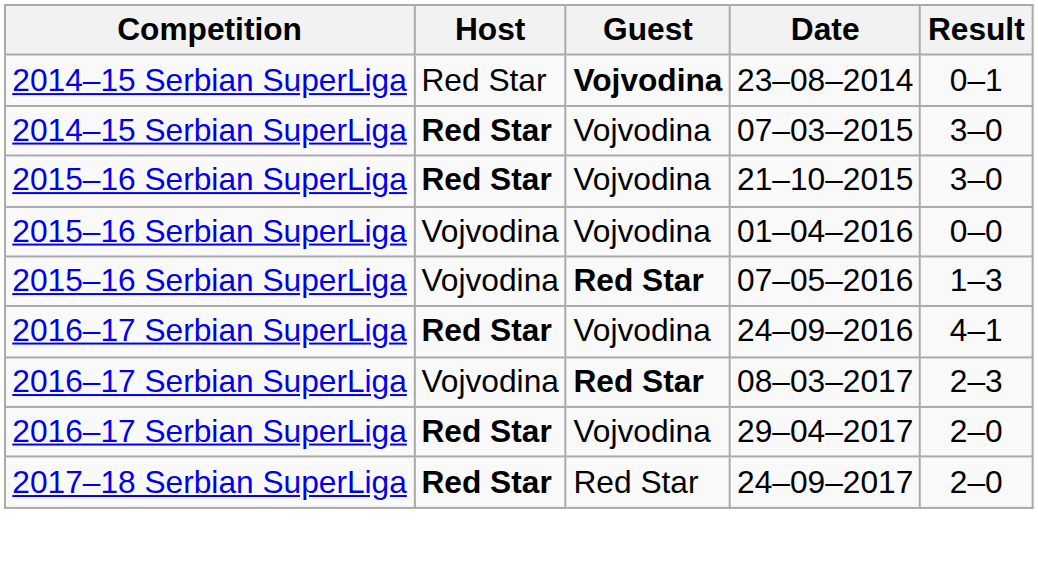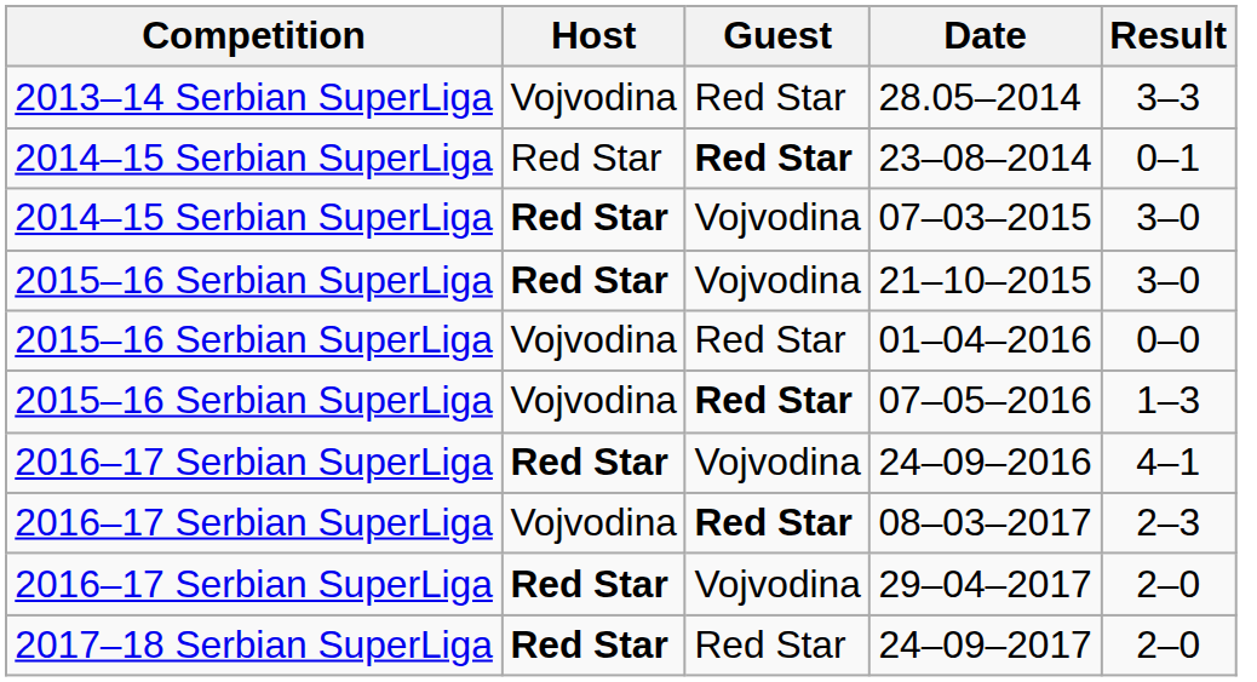+ row: 2013–14 Serbian SuperLiga | Vojvodina | Red Star | 28.05–2014 | 3–3
23–08–2014 | Guest: Vojvodina -> Red Star
01–04–2016 | Guest: Vojvodina -> Red Star
